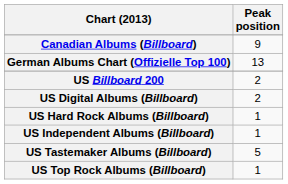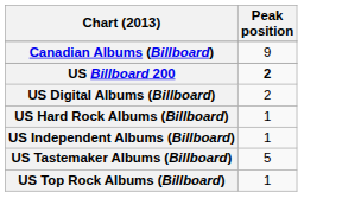- row: German Albums Chart (Offizielle Top 100) | 13
US Billboard 200 | Peak position: normal -> bold
